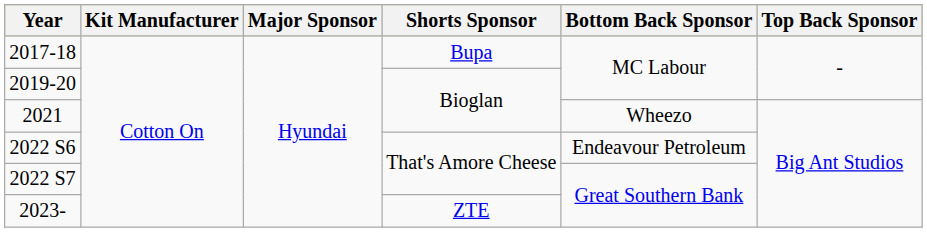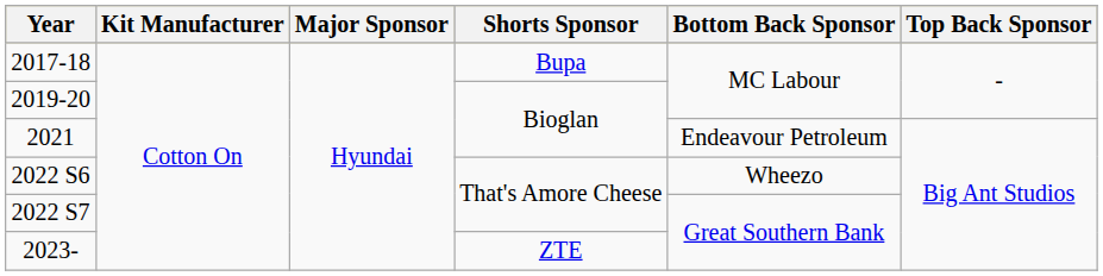2021 | Bottom Back Sponsor: Wheezo -> Endeavour Petroleum
2022 S6 | Bottom Back Sponsor: Endeavour Petroleum -> Wheezo
